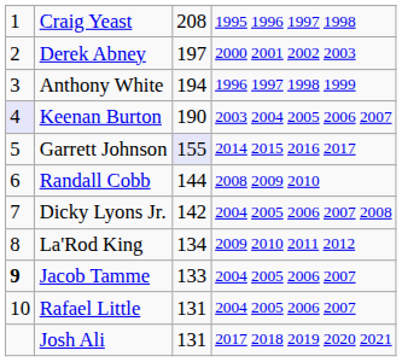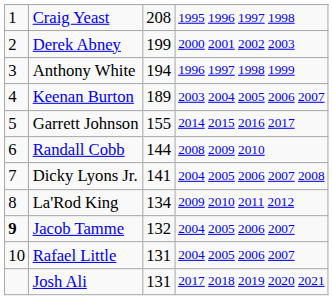Derek Abney | column 3: 197 -> 199
Keenan Burton | column 1: lavender background -> no background
Keenan Burton | column 3: 190 -> 189
Garrett Johnson | column 3: lavender background -> no background
Dicky Lyons Jr. | column 3: 142 -> 141
Jacob Tamme | column 3: 133 -> 132
